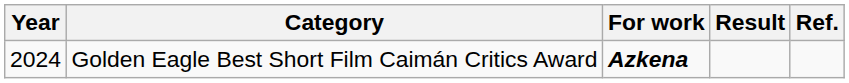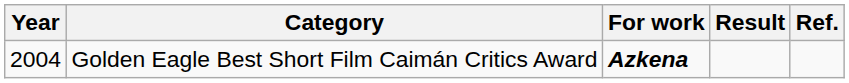Golden Eagle Best Short Film Caimán Critics Award | Year: 2024 -> 2004
